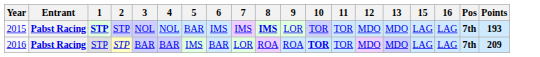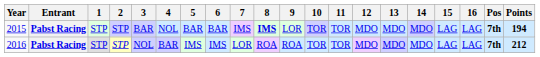+ column: 14 | MDO | MDO
2015 | 1: bold -> normal
2015 | 3: NOL -> BAR
2015 | 6: IMS -> BAR
2015 | Points: 193 -> 194
2016 | 3: BAR -> NOL
2016 | 6: BAR -> IMS
2016 | 10: bold -> normal
2016 | Points: 209 -> 212
